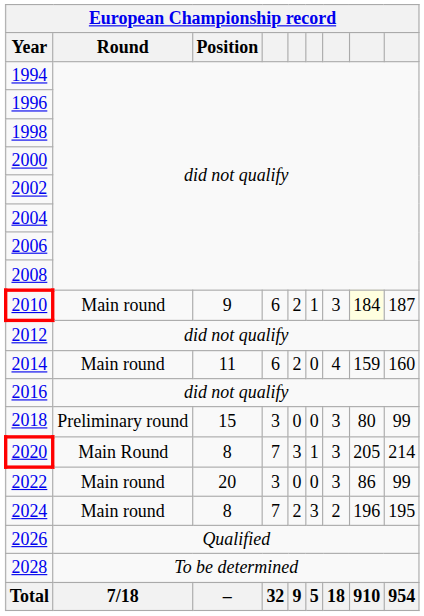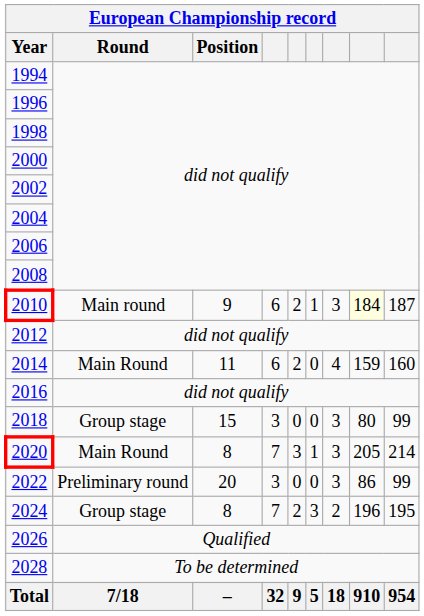2014 | Round: Main round -> Main Round
2018 | Round: Preliminary round -> Group stage
2022 | Round: Main round -> Preliminary round
2024 | Round: Main round -> Group stage
